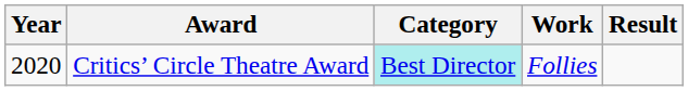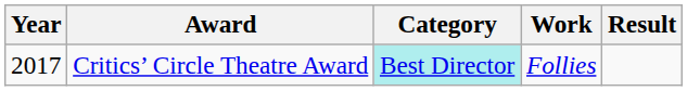Critics’ Circle Theatre Award | Year: 2020 -> 2017
